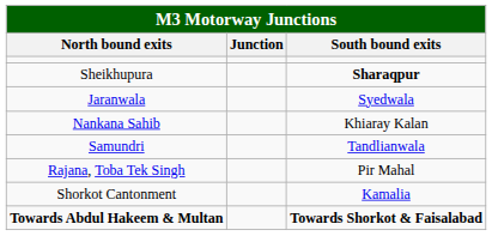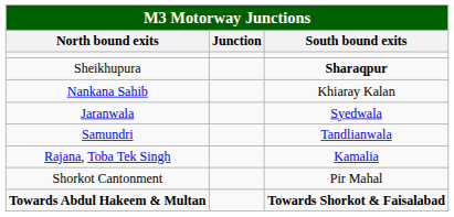rows swapped: Nankana Sahib <-> Jaranwala
Rajana, Toba Tek Singh | South bound exits: Pir Mahal -> Kamalia
Shorkot Cantonment | South bound exits: Kamalia -> Pir Mahal
